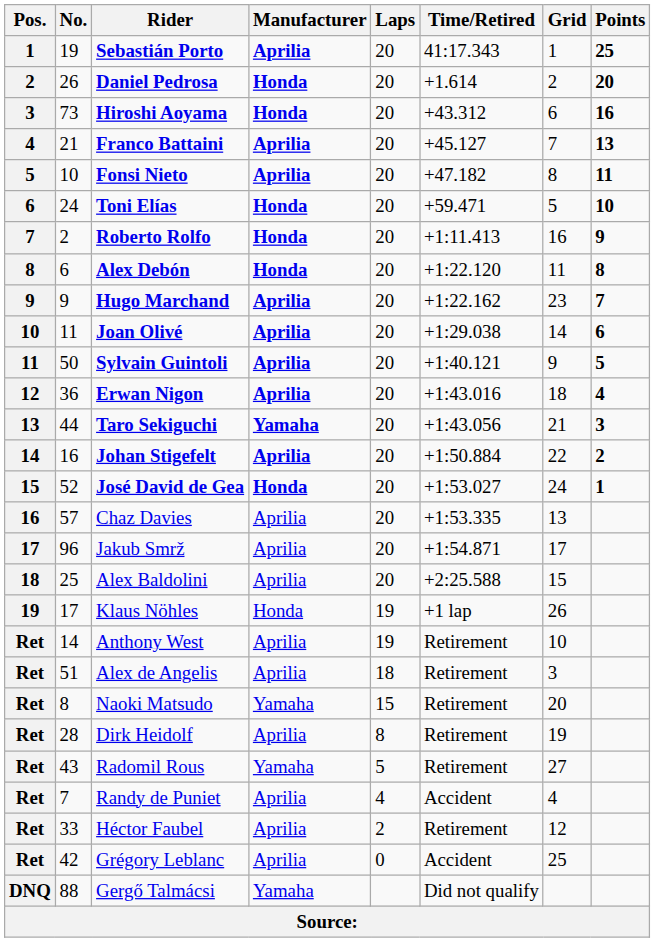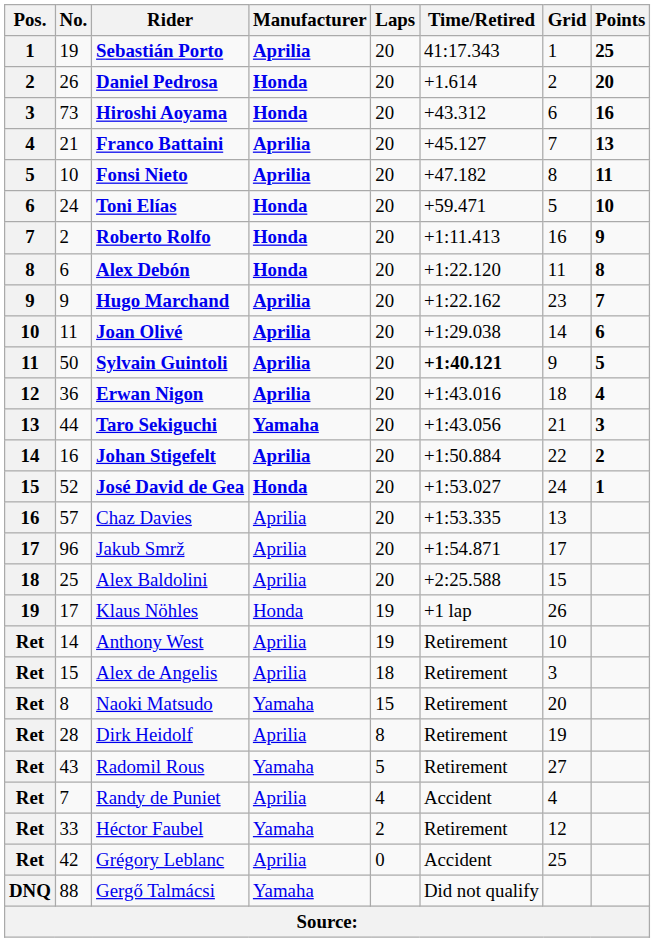Sylvain Guintoli | Time/Retired: normal -> bold
Alex de Angelis | No.: 51 -> 15
Héctor Faubel | Manufacturer: Aprilia -> Yamaha
